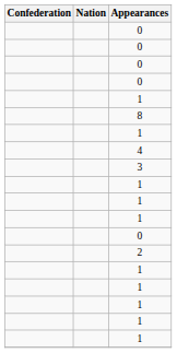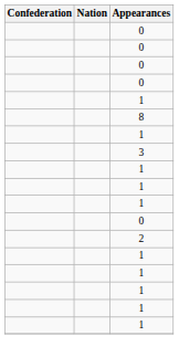- row: 4
